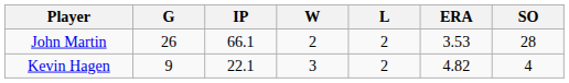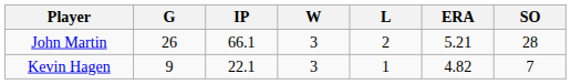John Martin | W: 2 -> 3
John Martin | ERA: 3.53 -> 5.21
Kevin Hagen | L: 2 -> 1
Kevin Hagen | SO: 4 -> 7
